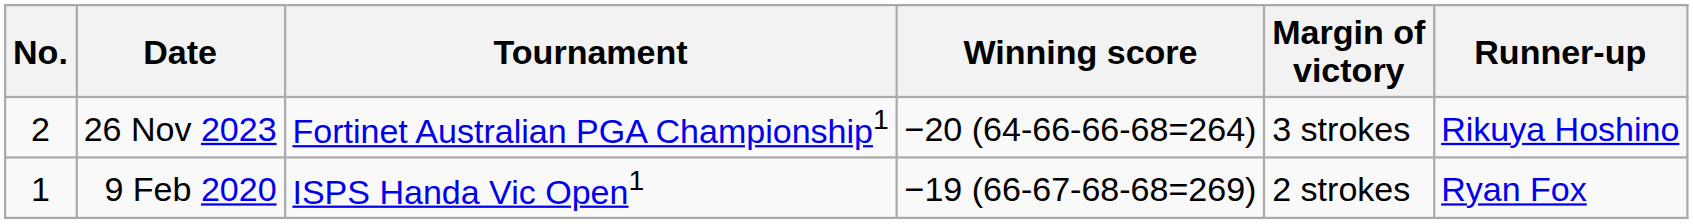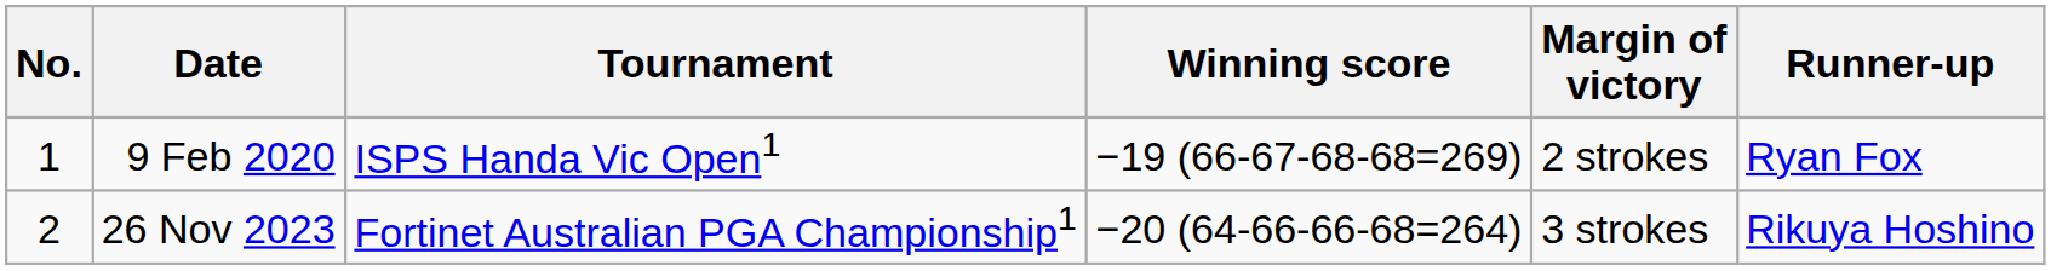rows swapped: 9 Feb 2020 <-> 26 Nov 2023
